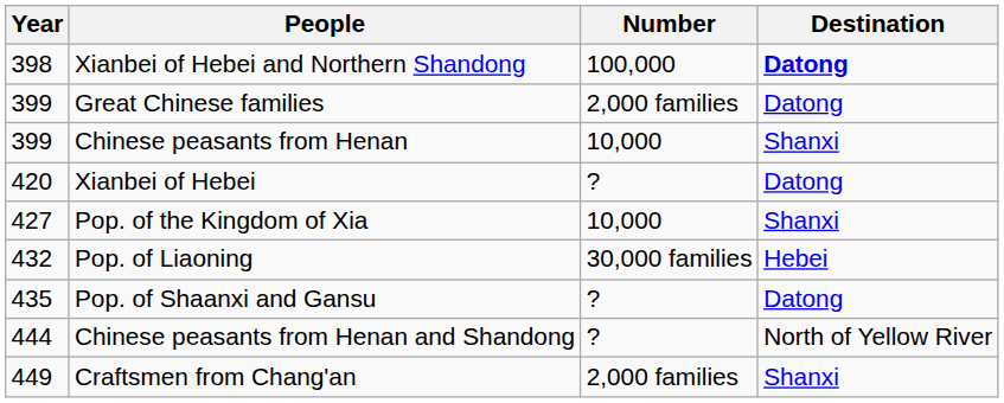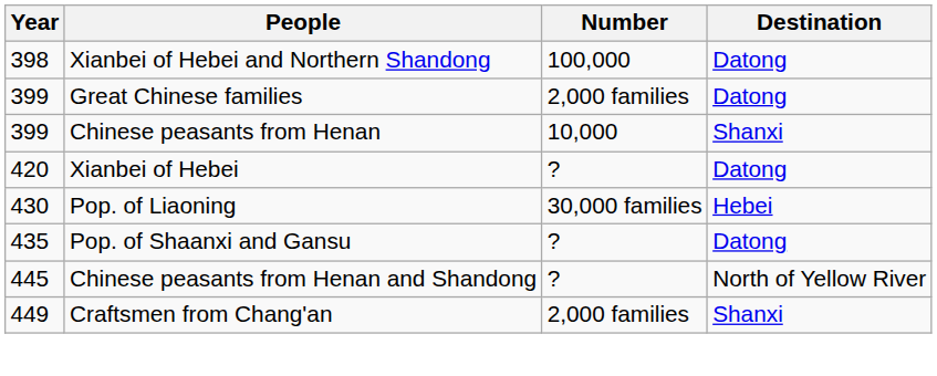Xianbei of Hebei and Northern Shandong | Destination: bold -> normal
- row: 427 | Pop. of the Kingdom of Xia | 10,000 | Shanxi
Pop. of Liaoning | Year: 432 -> 430
Chinese peasants from Henan and Shandong | Year: 444 -> 445
